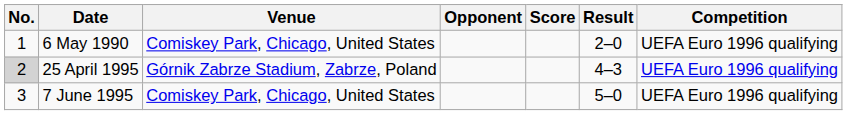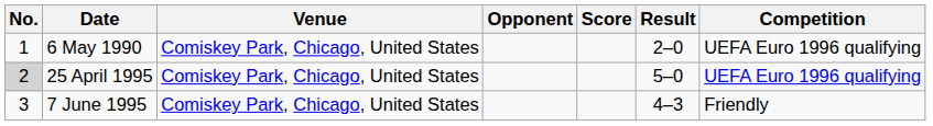25 April 1995 | Venue: Górnik Zabrze Stadium, Zabrze, Poland -> Comiskey Park, Chicago, United States
25 April 1995 | Result: 4–3 -> 5–0
7 June 1995 | Result: 5–0 -> 4–3
7 June 1995 | Competition: UEFA Euro 1996 qualifying -> Friendly
